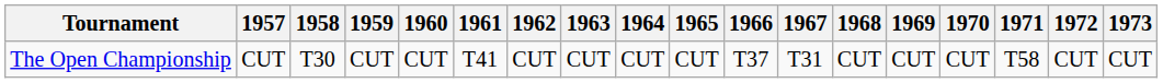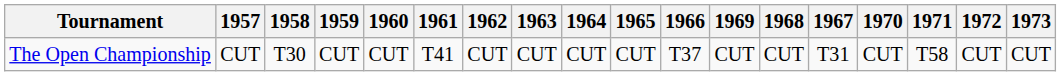columns swapped: 1967 <-> 1969
